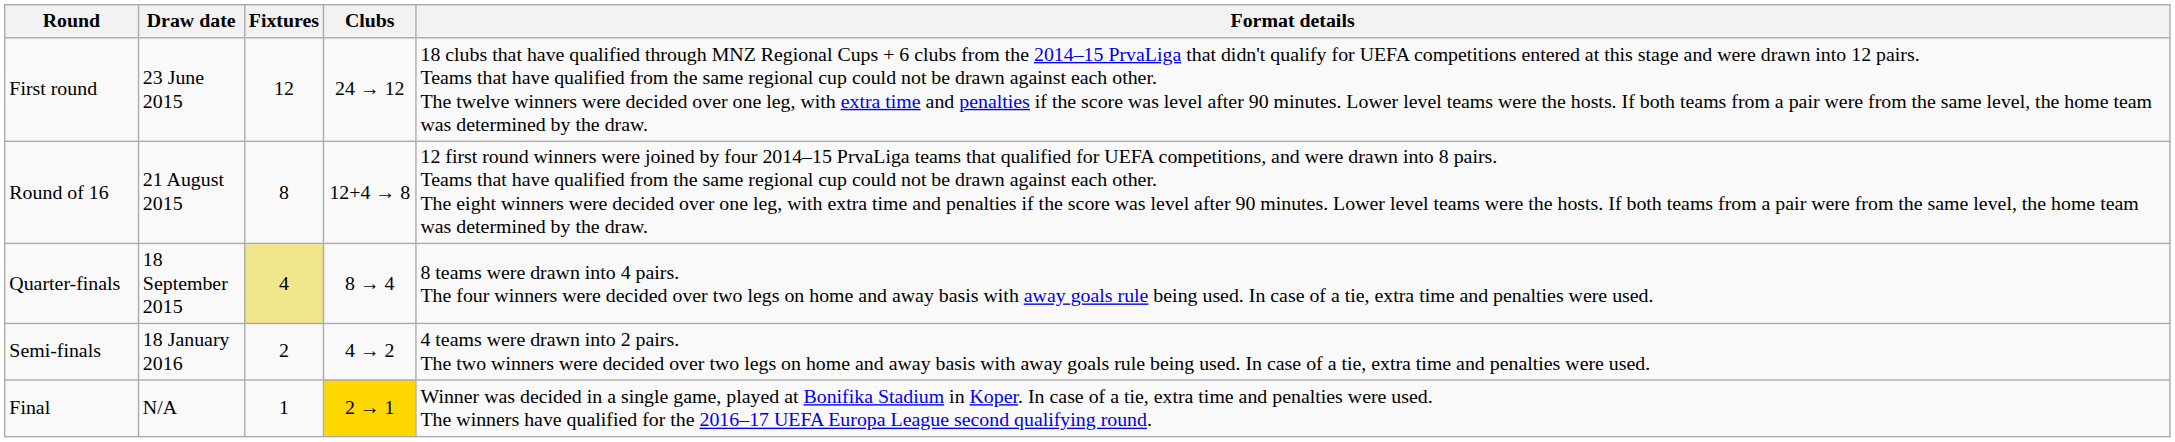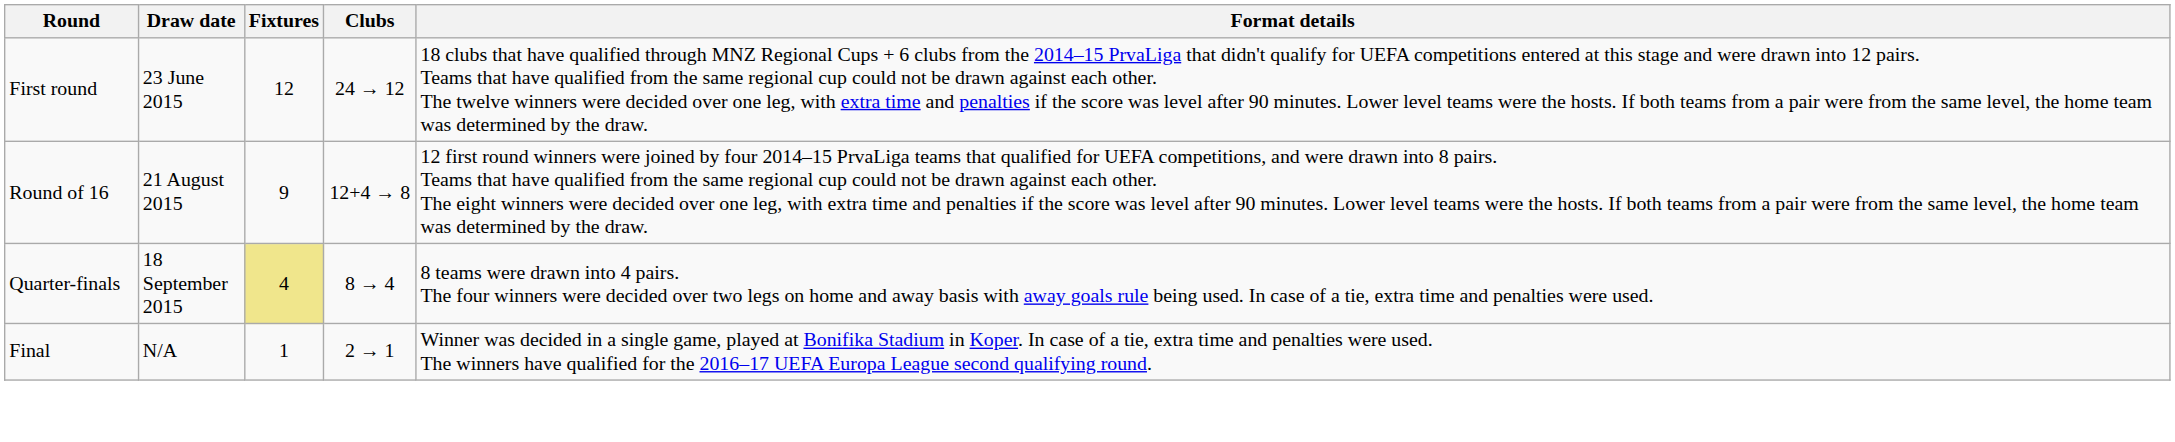Round of 16 | Fixtures: 8 -> 9
- row: Semi-finals | 18 January 2016 | 2 | 4 → 2 | 4 teams were drawn into 2 pairs. The two winners were decided over two legs on home and away basis with away goals rule being used. In case of a tie, extra time and penalties were used.
Final | Clubs: gold background -> no background
